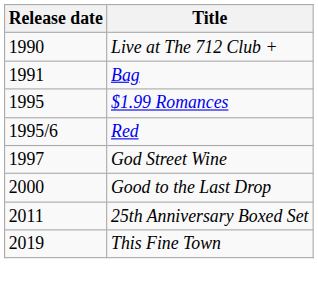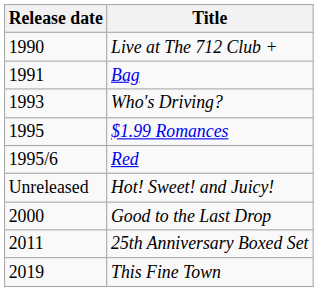+ row: 1993 | Who's Driving?
- row: 1997 | God Street Wine
+ row: Unreleased | Hot! Sweet! and Juicy!
